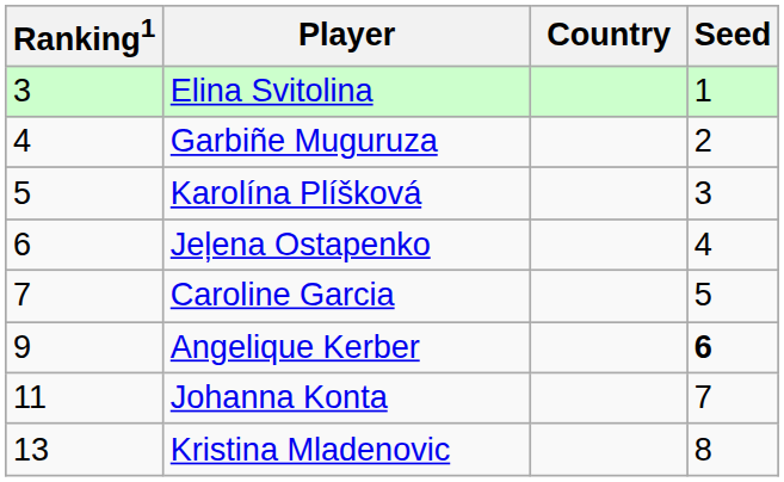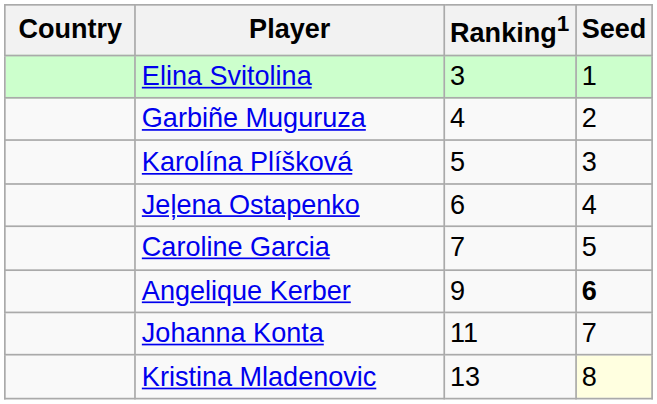columns swapped: Country <-> Ranking1
Kristina Mladenovic | Seed: no background -> lightyellow background
